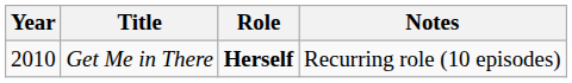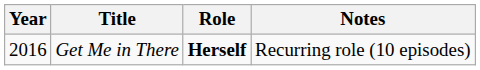Get Me in There | Year: 2010 -> 2016
